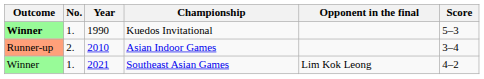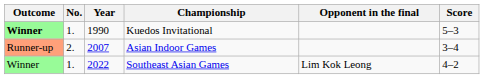Asian Indoor Games | Year: 2010 -> 2007
Southeast Asian Games | Year: 2021 -> 2022
